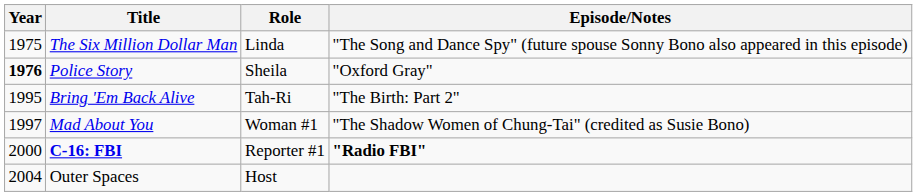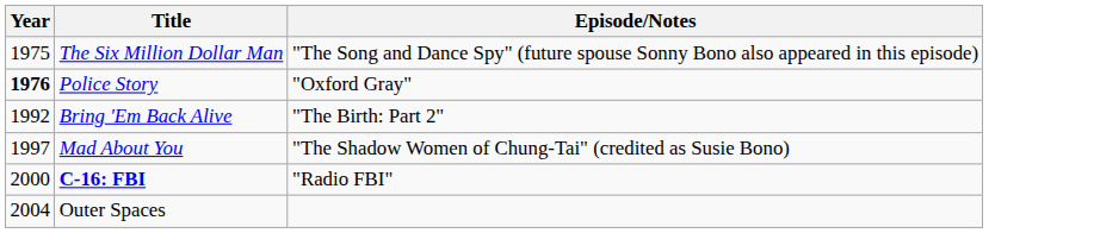- column: Role | Linda | Sheila | Tah-Ri | Woman #1 | Reporter #1 | Host
Bring 'Em Back Alive | Year: 1995 -> 1992
C-16: FBI | Episode/Notes: bold -> normal
